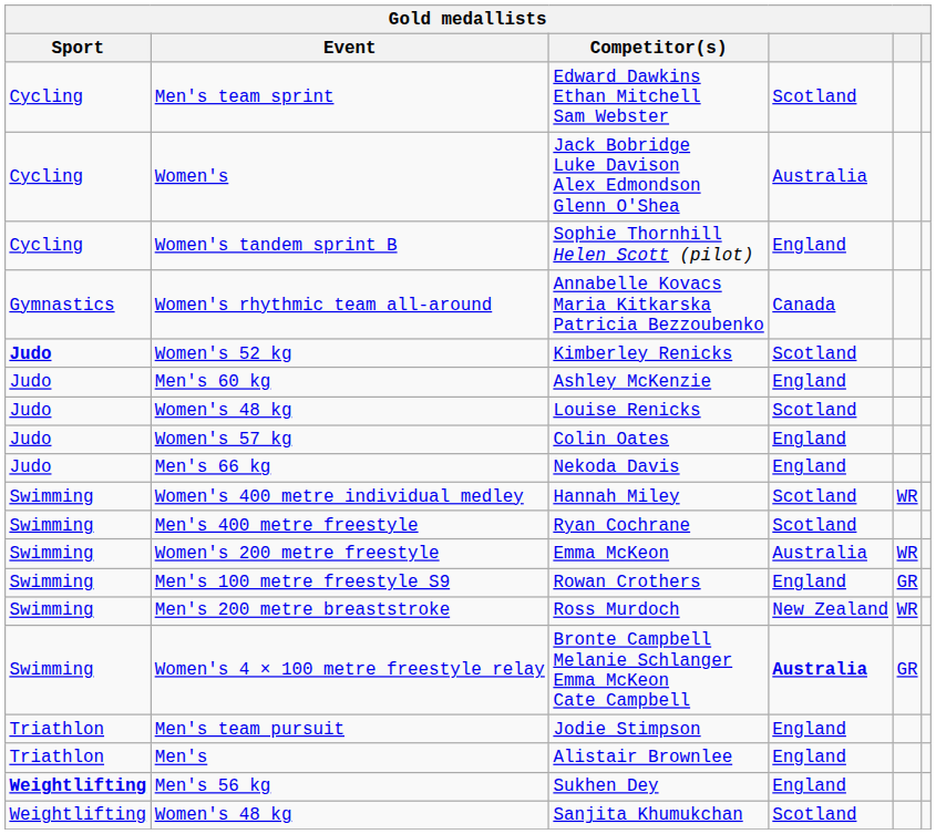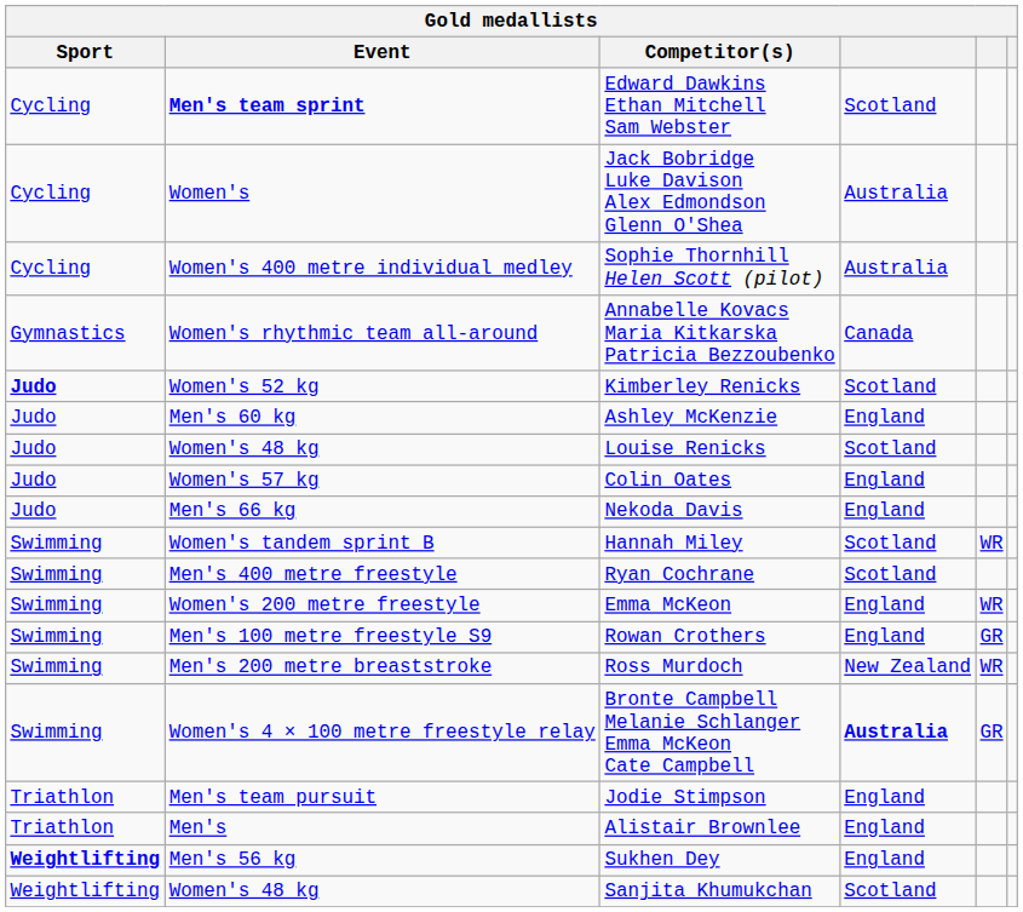Edward Dawkins Ethan Mitchell Sam Webster | Event: normal -> bold
Sophie Thornhill Helen Scott (pilot) | Event: Women's tandem sprint B -> Women's 400 metre individual medley
Sophie Thornhill Helen Scott (pilot) | column 4: England -> Australia
Hannah Miley | Event: Women's 400 metre individual medley -> Women's tandem sprint B
Emma McKeon | column 4: Australia -> England
